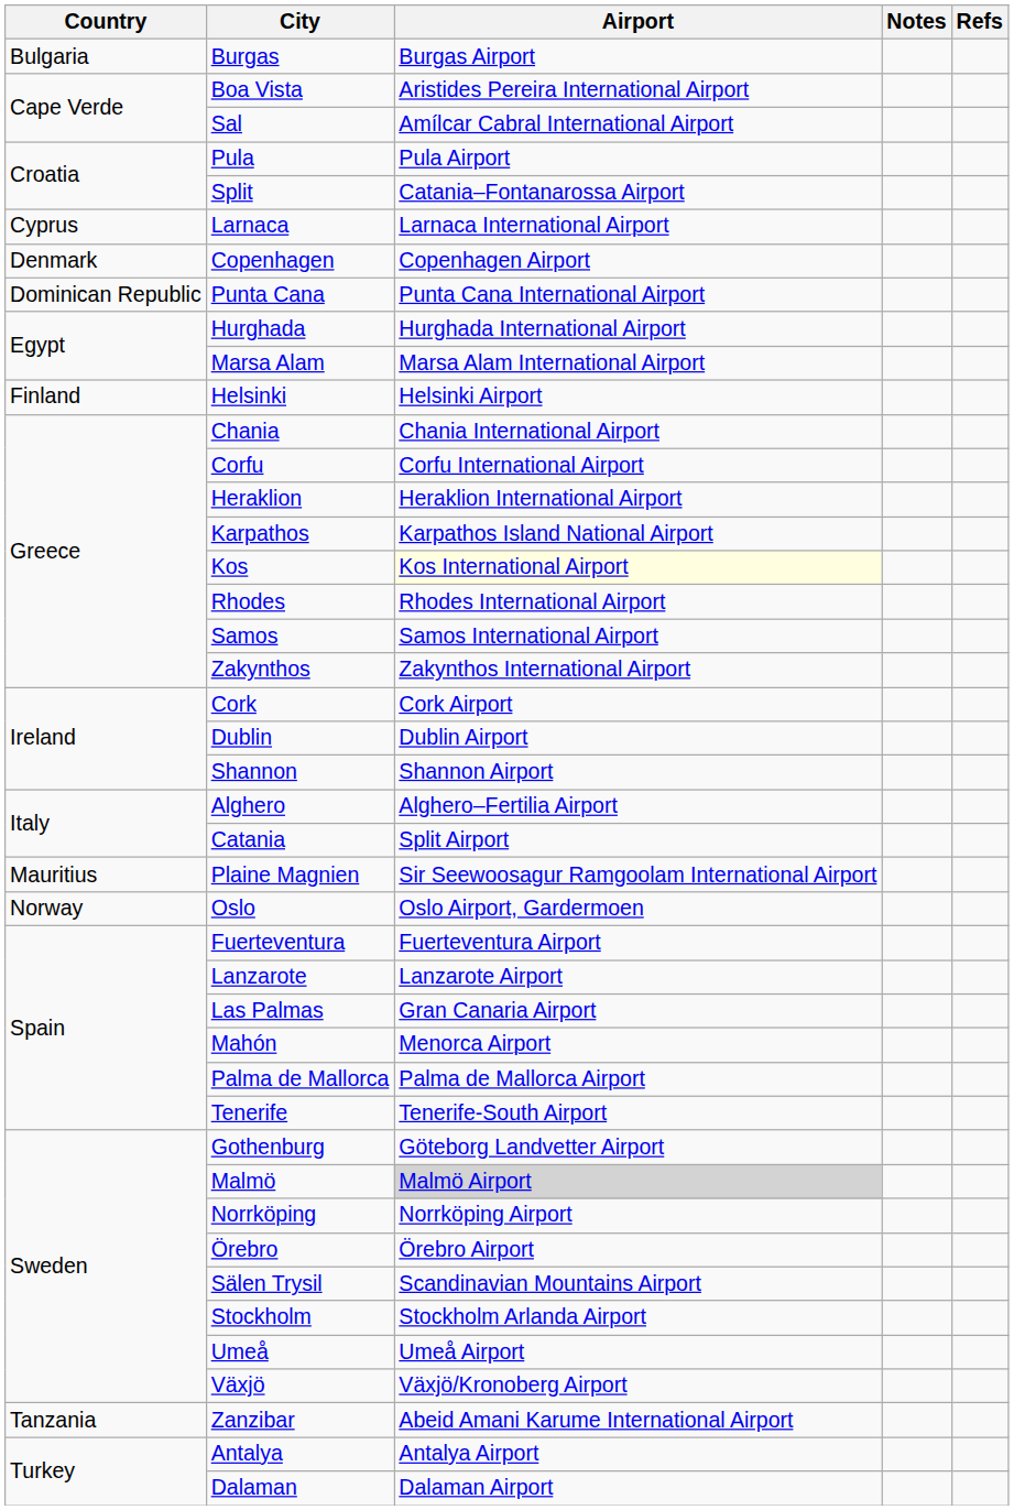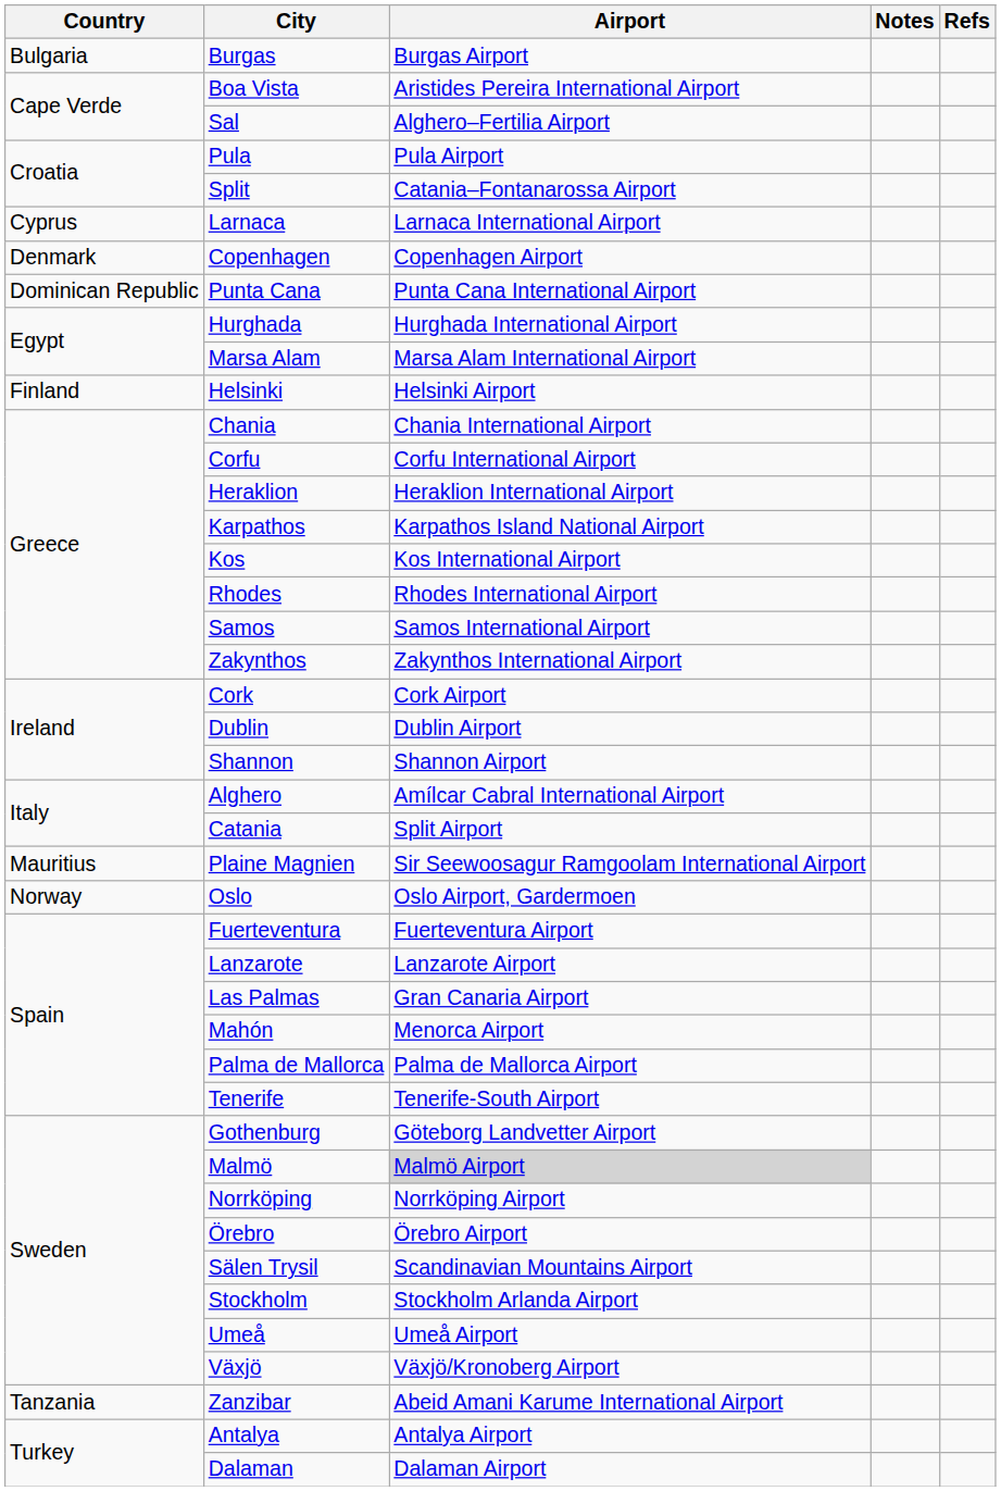Sal | Airport: Amílcar Cabral International Airport -> Alghero–Fertilia Airport
Kos | Airport: lightyellow background -> no background
Alghero | Airport: Alghero–Fertilia Airport -> Amílcar Cabral International Airport
